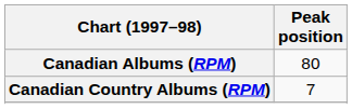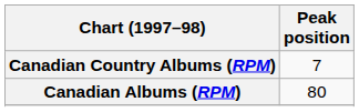rows swapped: Canadian Albums (RPM) <-> Canadian Country Albums (RPM)
